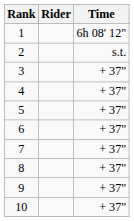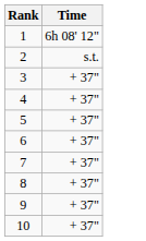- column: Rider
